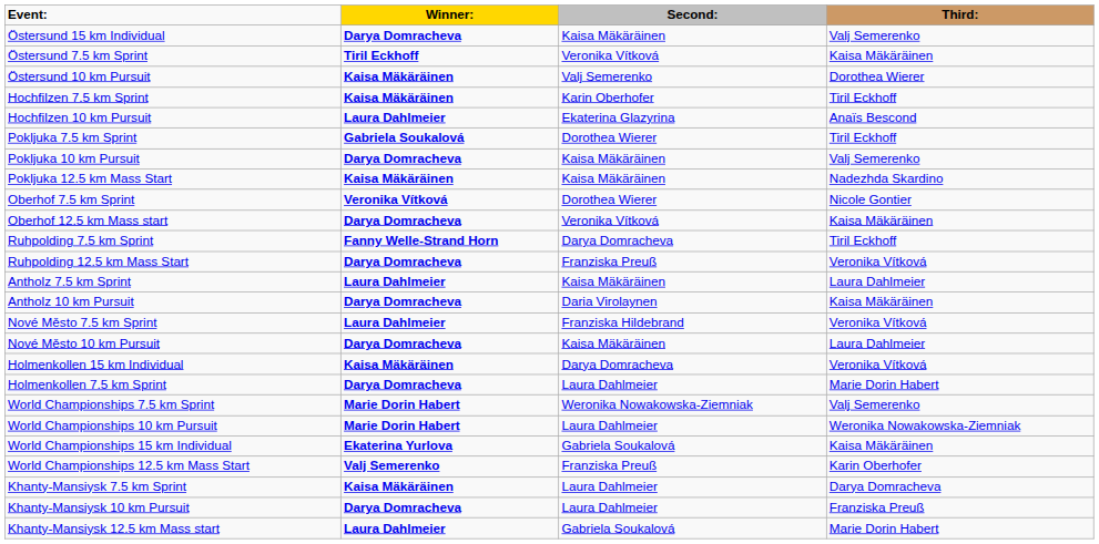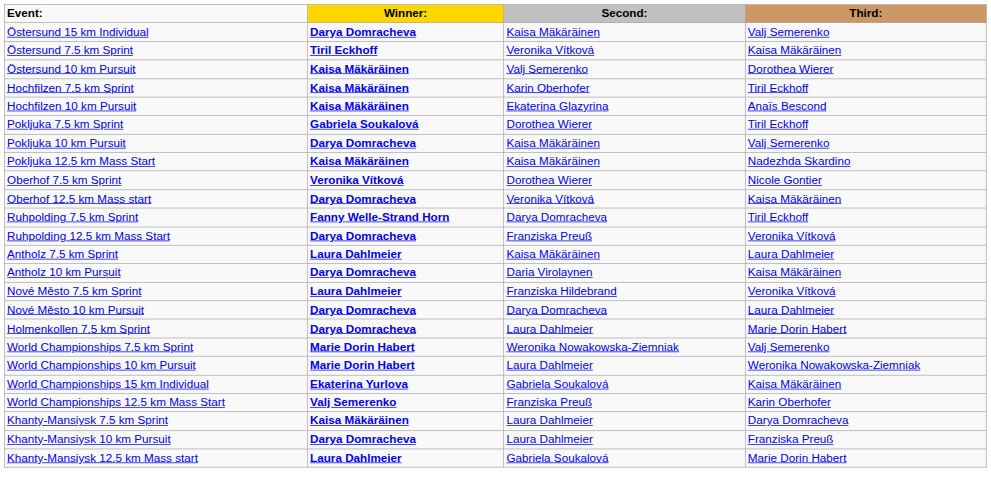Hochfilzen 10 km Pursuit | Winner:: Laura Dahlmeier -> Kaisa Mäkäräinen
Nové Město 10 km Pursuit | Second:: Kaisa Mäkäräinen -> Darya Domracheva
- row: Holmenkollen 15 km Individual | Kaisa Mäkäräinen | Darya Domracheva | Veronika Vítková
